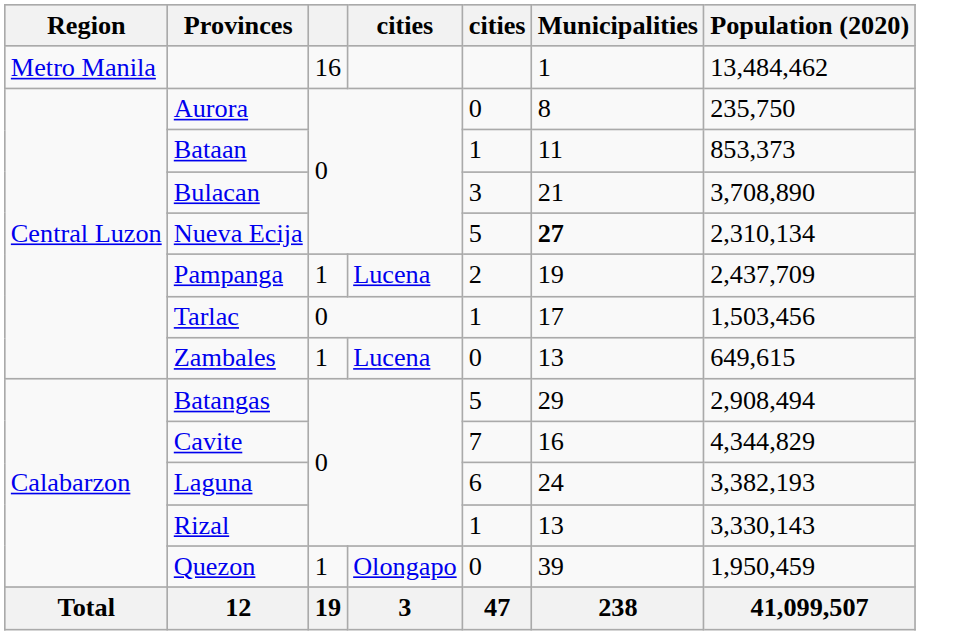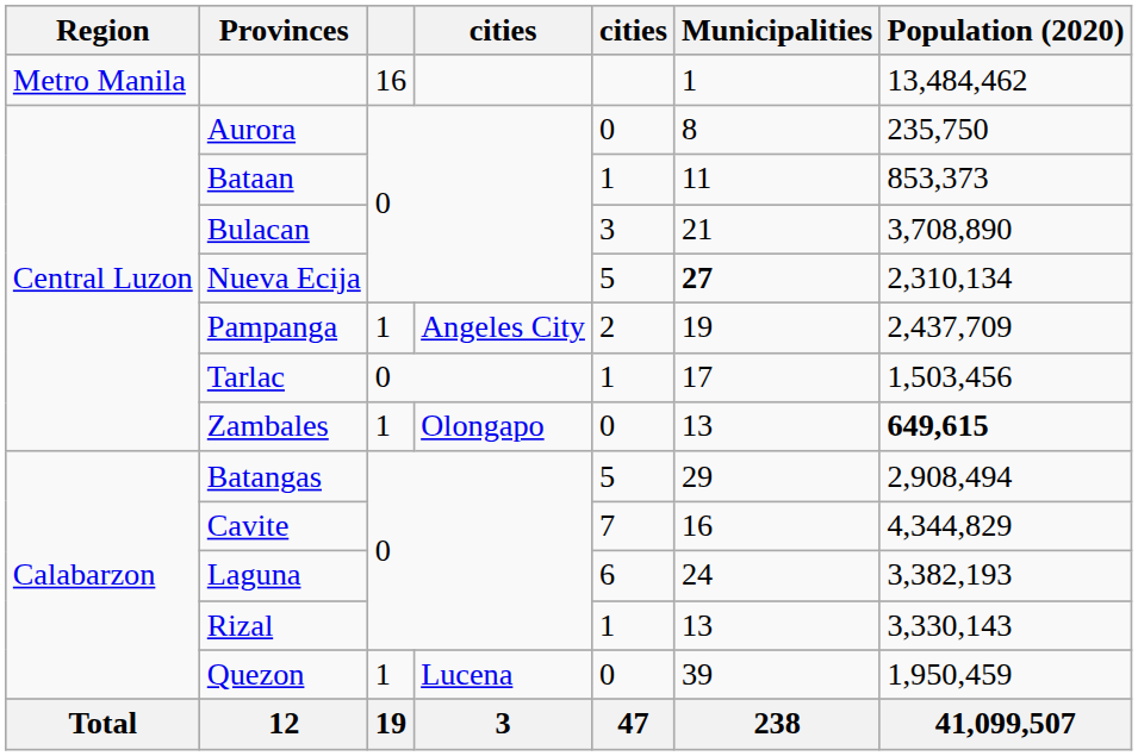Pampanga | column 4: Lucena -> Angeles City
Zambales | column 4: Lucena -> Olongapo
Zambales | Population (2020): normal -> bold
Quezon | column 4: Olongapo -> Lucena
